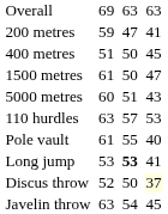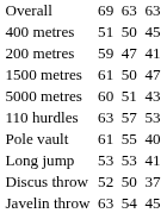rows swapped: 200 metres <-> 400 metres
Long jump | column 5: bold -> normal
Discus throw | column 7: lightyellow background -> no background
